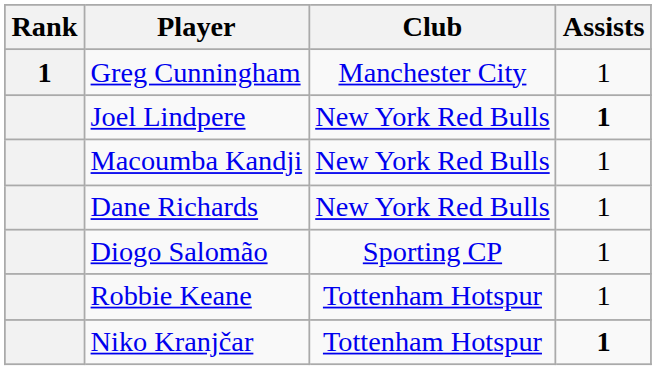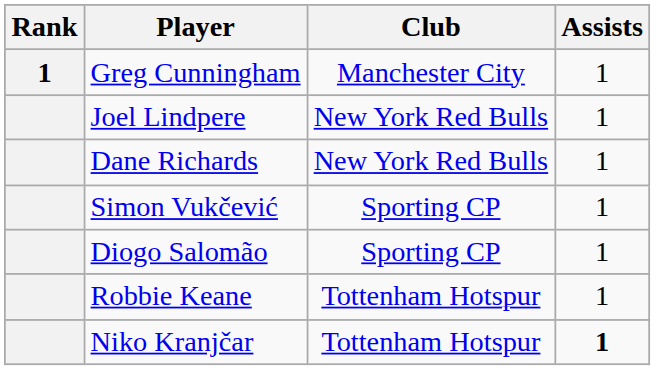Joel Lindpere | Assists: bold -> normal
- row: Macoumba Kandji | New York Red Bulls | 1
+ row: Simon Vukčević | Sporting CP | 1
